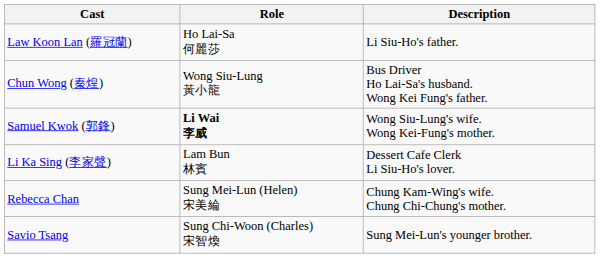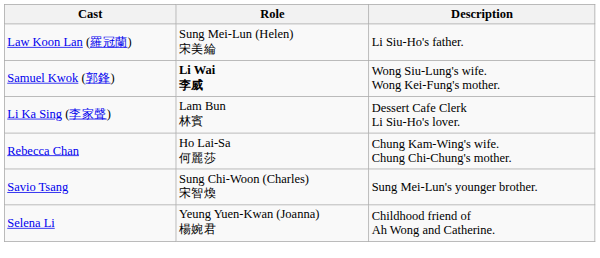Law Koon Lan (羅冠蘭) | Role: Ho Lai-Sa 何麗莎 -> Sung Mei-Lun (Helen) 宋美綸
- row: Chun Wong (秦煌) | Wong Siu-Lung 黃小龍 | Bus Driver Ho Lai-Sa's husband. Wong Kei Fung's father.
Rebecca Chan | Role: Sung Mei-Lun (Helen) 宋美綸 -> Ho Lai-Sa 何麗莎
+ row: Selena Li | Yeung Yuen-Kwan (Joanna) 楊婉君 | Childhood friend of Ah Wong and Catherine.
